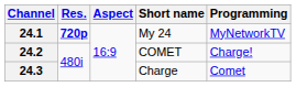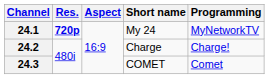24.2 | Short name: COMET -> Charge
24.3 | Short name: Charge -> COMET
